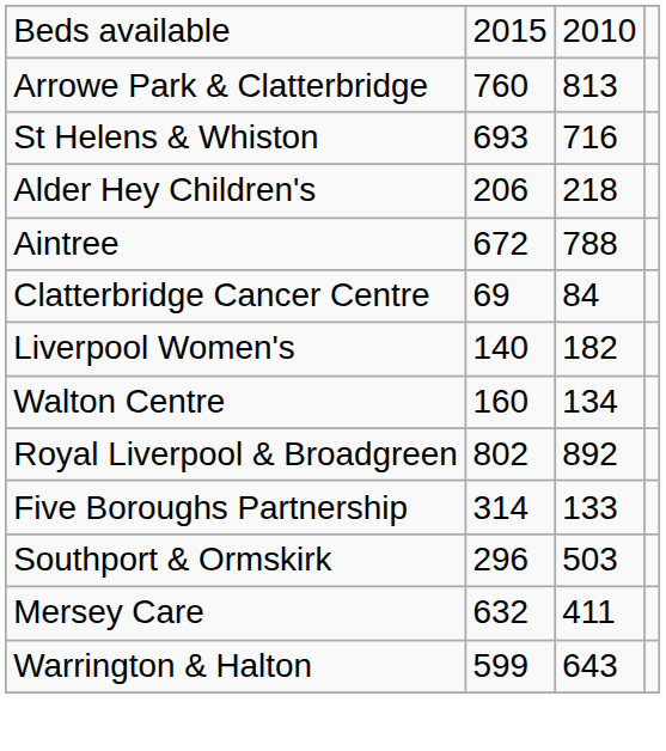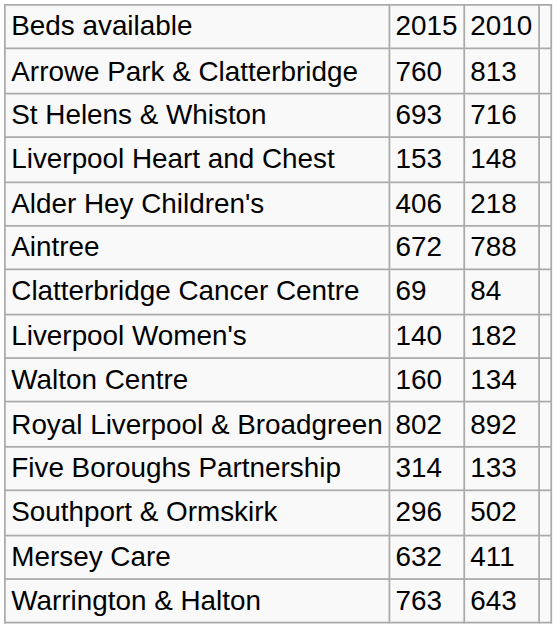+ row: Liverpool Heart and Chest | 153 | 148
Alder Hey Children's | column 2: 206 -> 406
Southport & Ormskirk | column 3: 503 -> 502
Warrington & Halton | column 2: 599 -> 763
